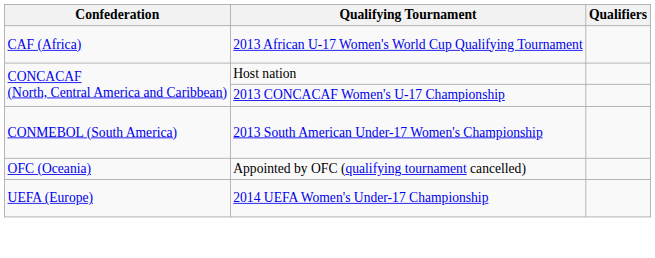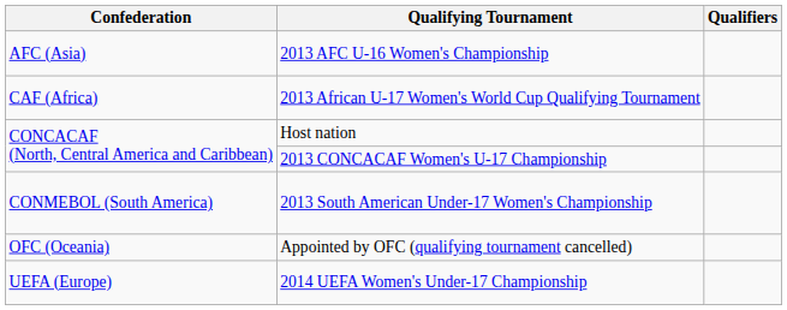+ row: AFC (Asia) | 2013 AFC U-16 Women's Championship
